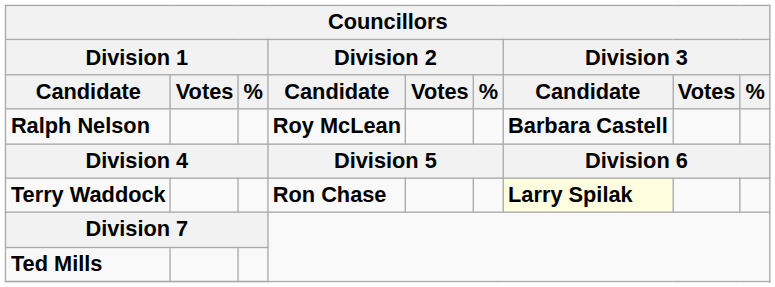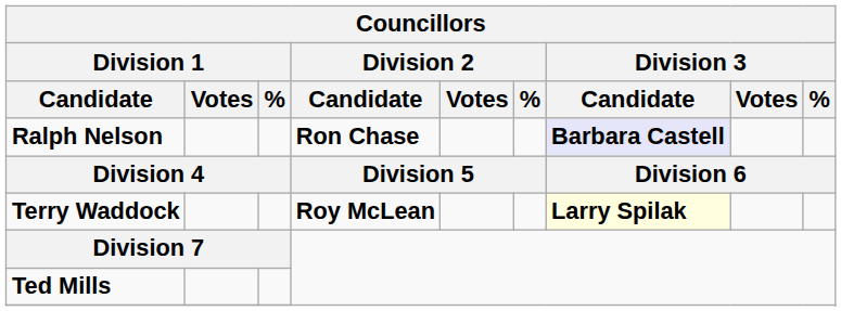Ralph Nelson | Division 2 / Candidate: Roy McLean -> Ron Chase
Ralph Nelson | Division 3 / Candidate: no background -> lavender background
Terry Waddock | Division 2 / Candidate: Ron Chase -> Roy McLean
